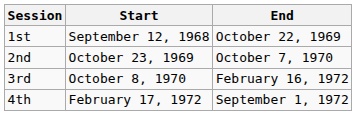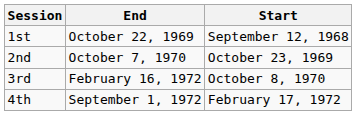columns swapped: Start <-> End
